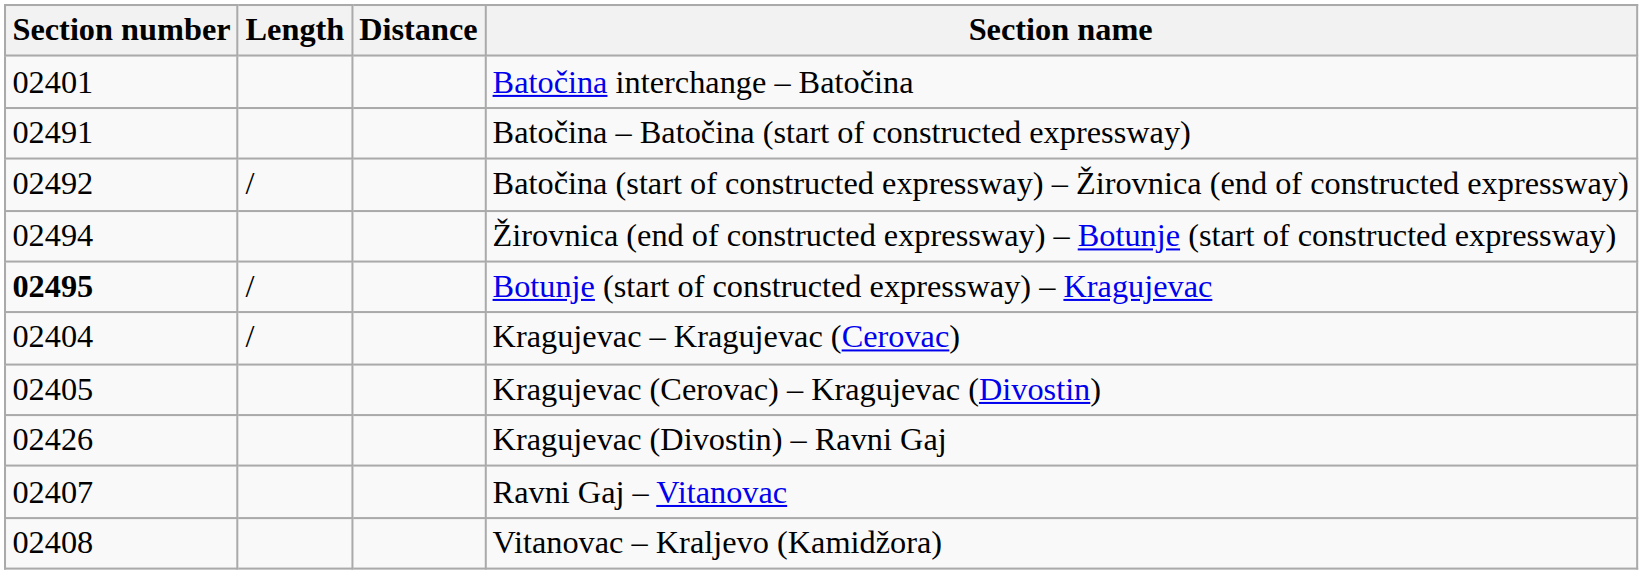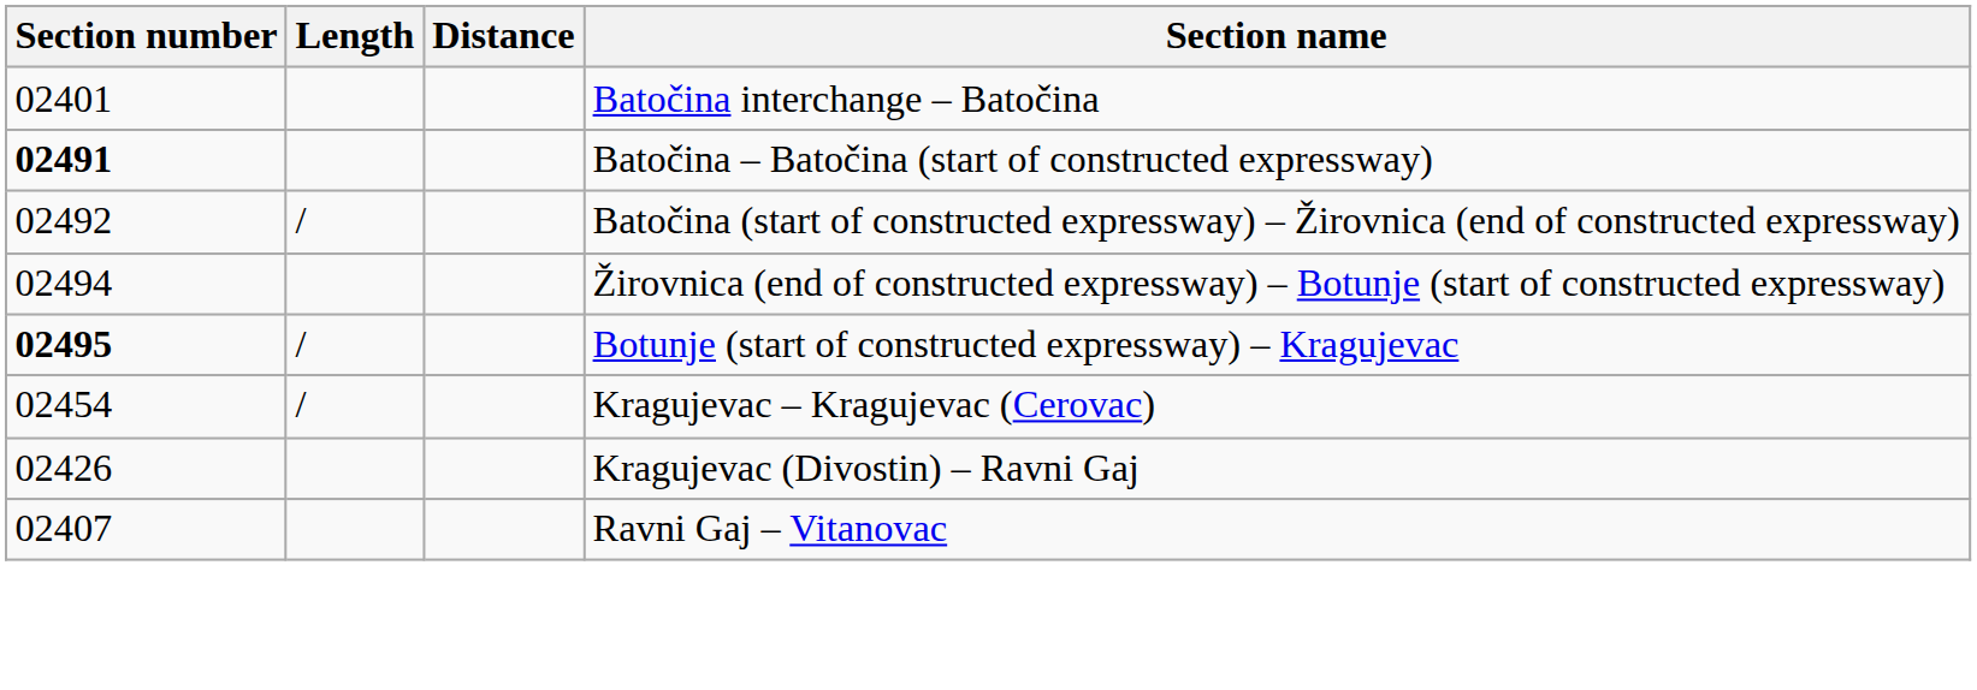Batočina – Batočina (start of constructed expressway) | Section number: normal -> bold
Kragujevac – Kragujevac (Cerovac) | Section number: 02404 -> 02454
- row: 02405 | Kragujevac (Cerovac) – Kragujevac (Divostin)
- row: 02408 | Vitanovac – Kraljevo (Kamidžora)
